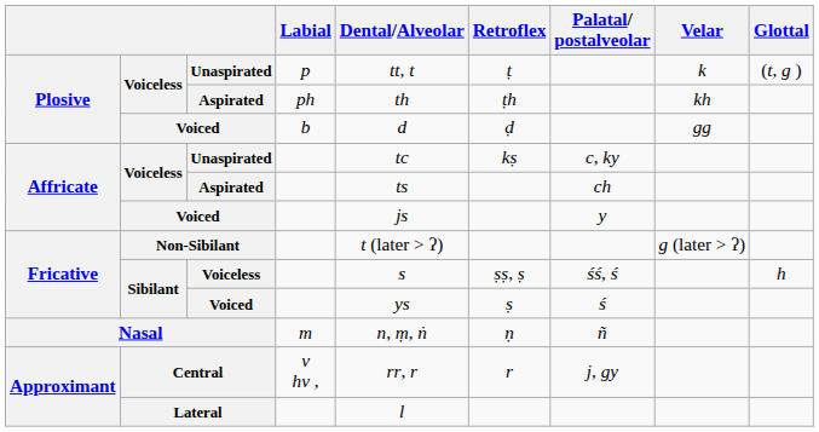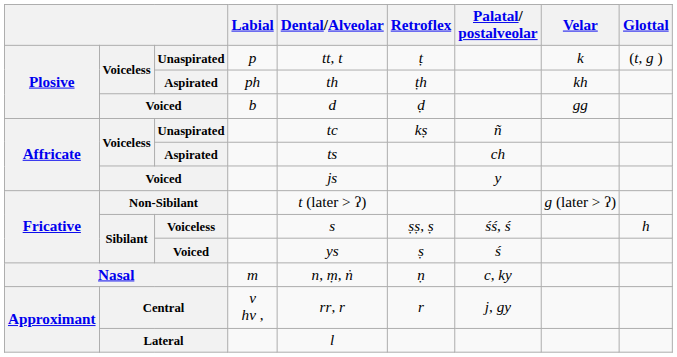Affricate / Unaspirated | Palatal/ postalveolar: c, ky -> ñ
Nasal | Palatal/ postalveolar: ñ -> c, ky
